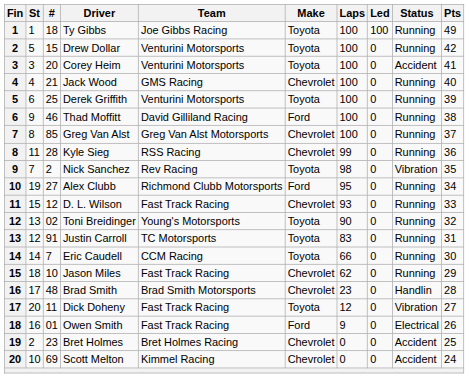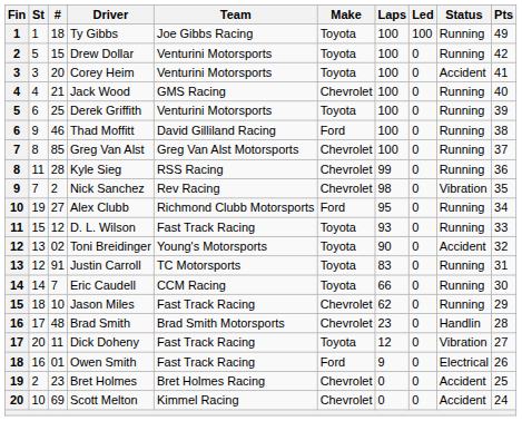Nick Sanchez | Make: Toyota -> Chevrolet
D. L. Wilson | Make: Chevrolet -> Toyota
Toni Breidinger | Status: Running -> Accident
